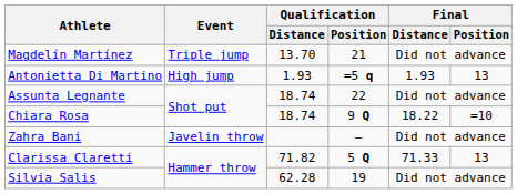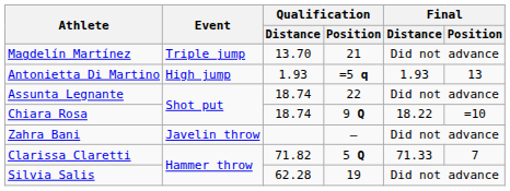Clarissa Claretti | Final / Position: 13 -> 7
